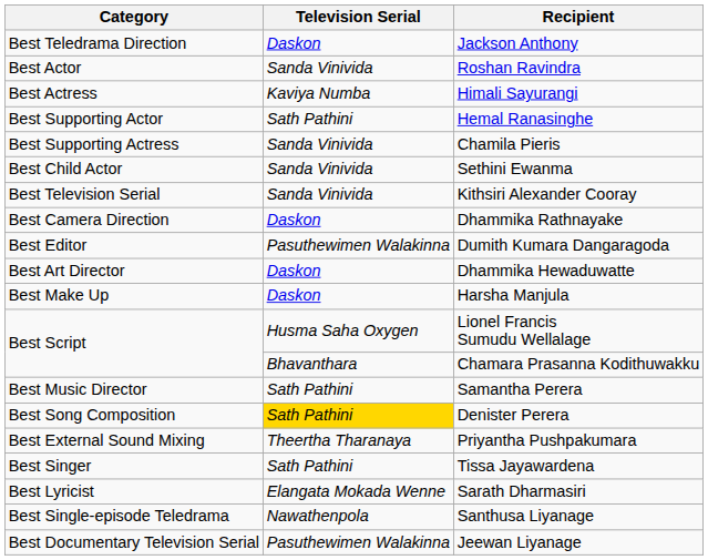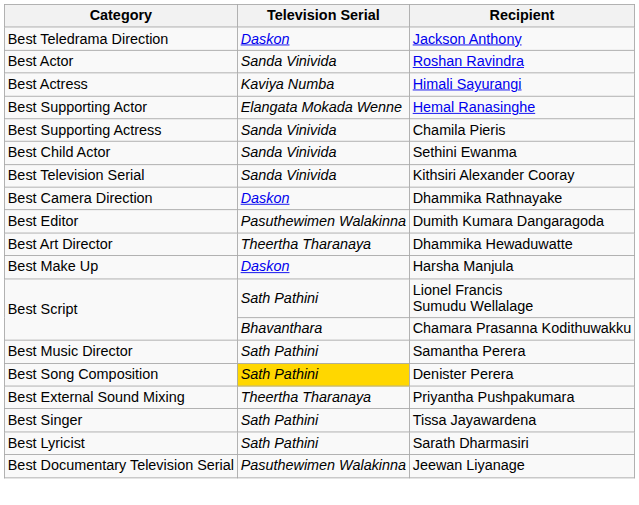Hemal Ranasinghe | Television Serial: Sath Pathini -> Elangata Mokada Wenne
Dhammika Hewaduwatte | Television Serial: Daskon -> Theertha Tharanaya
Lionel Francis Sumudu Wellalage | Television Serial: Husma Saha Oxygen -> Sath Pathini
Sarath Dharmasiri | Television Serial: Elangata Mokada Wenne -> Sath Pathini
- row: Best Single-episode Teledrama | Nawathenpola | Santhusa Liyanage
